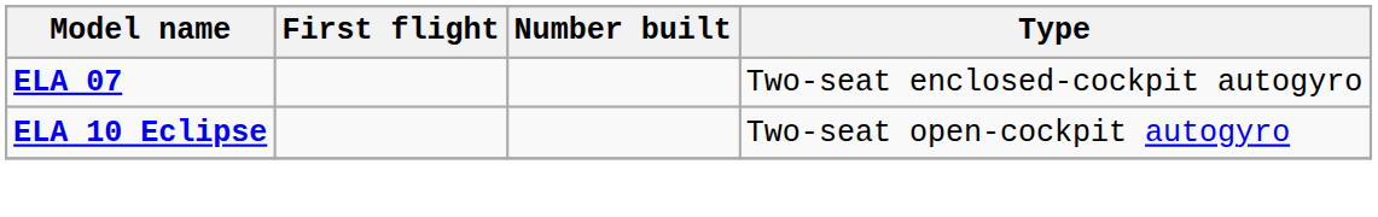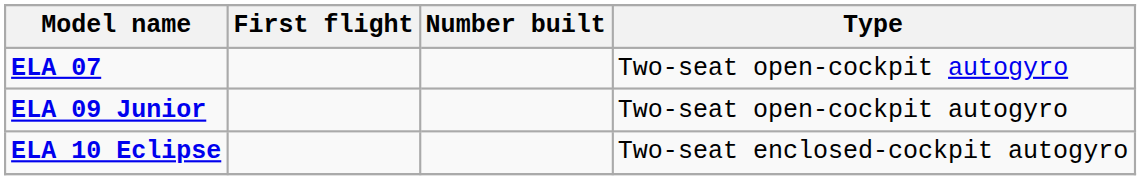ELA 07 | Type: Two-seat enclosed-cockpit autogyro -> Two-seat open-cockpit autogyro
+ row: ELA 09 Junior | Two-seat open-cockpit autogyro
ELA 10 Eclipse | Type: Two-seat open-cockpit autogyro -> Two-seat enclosed-cockpit autogyro
